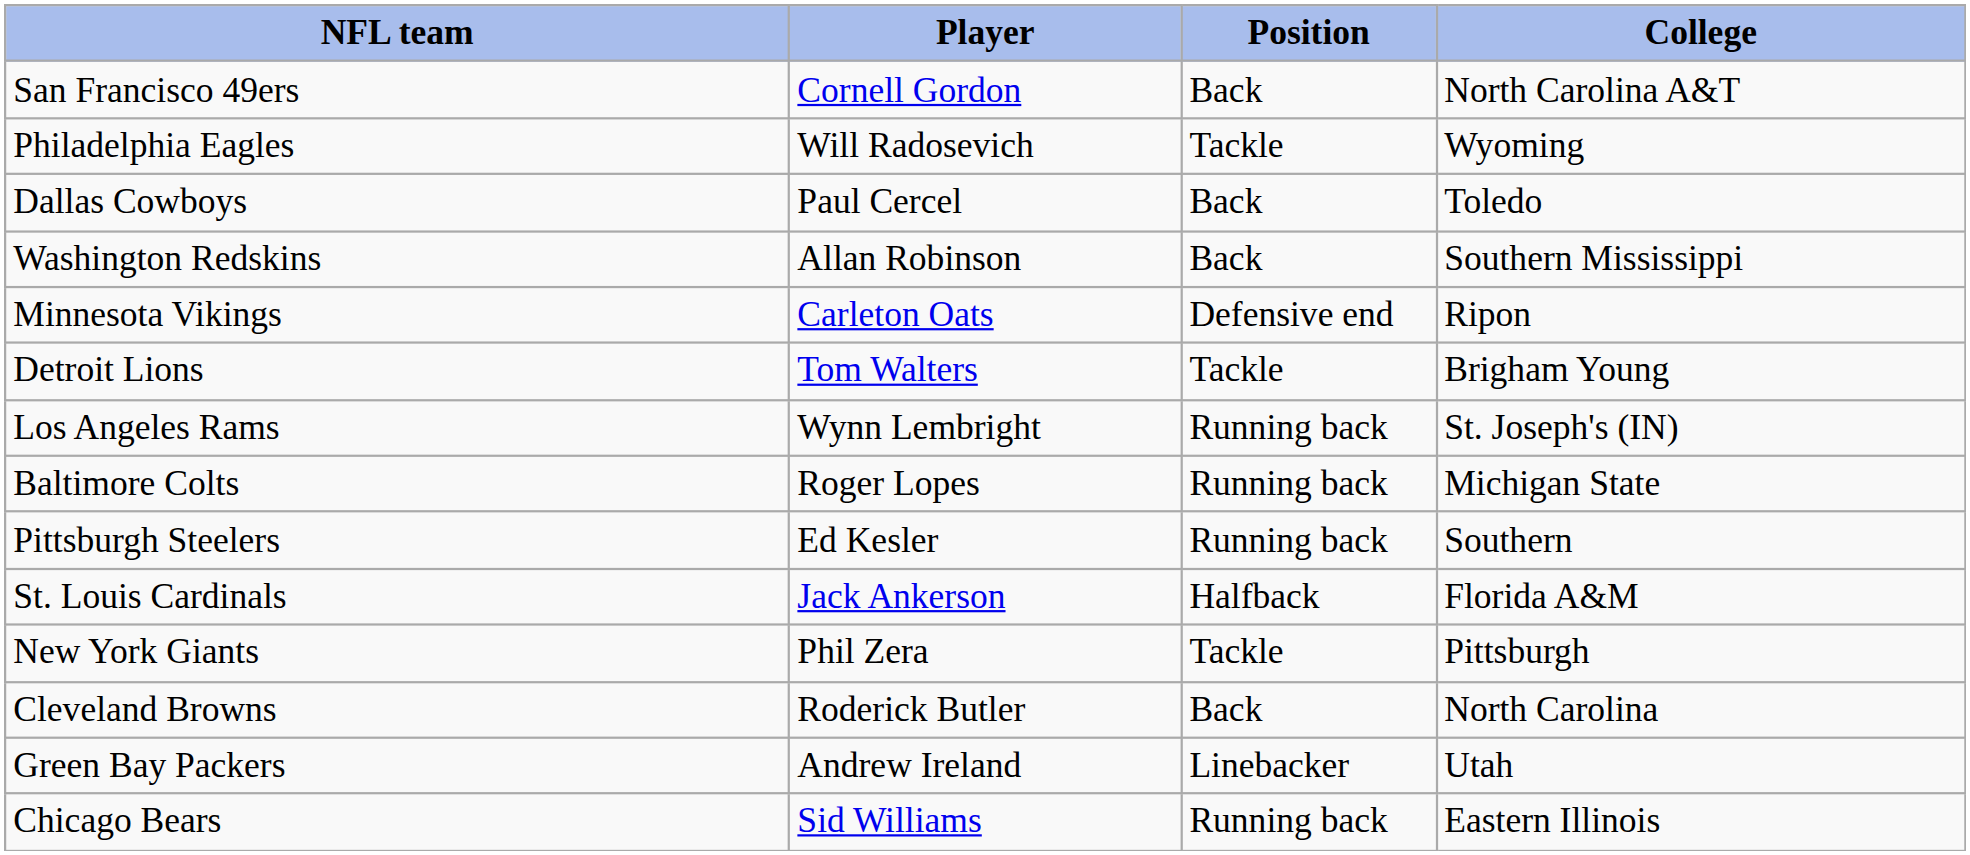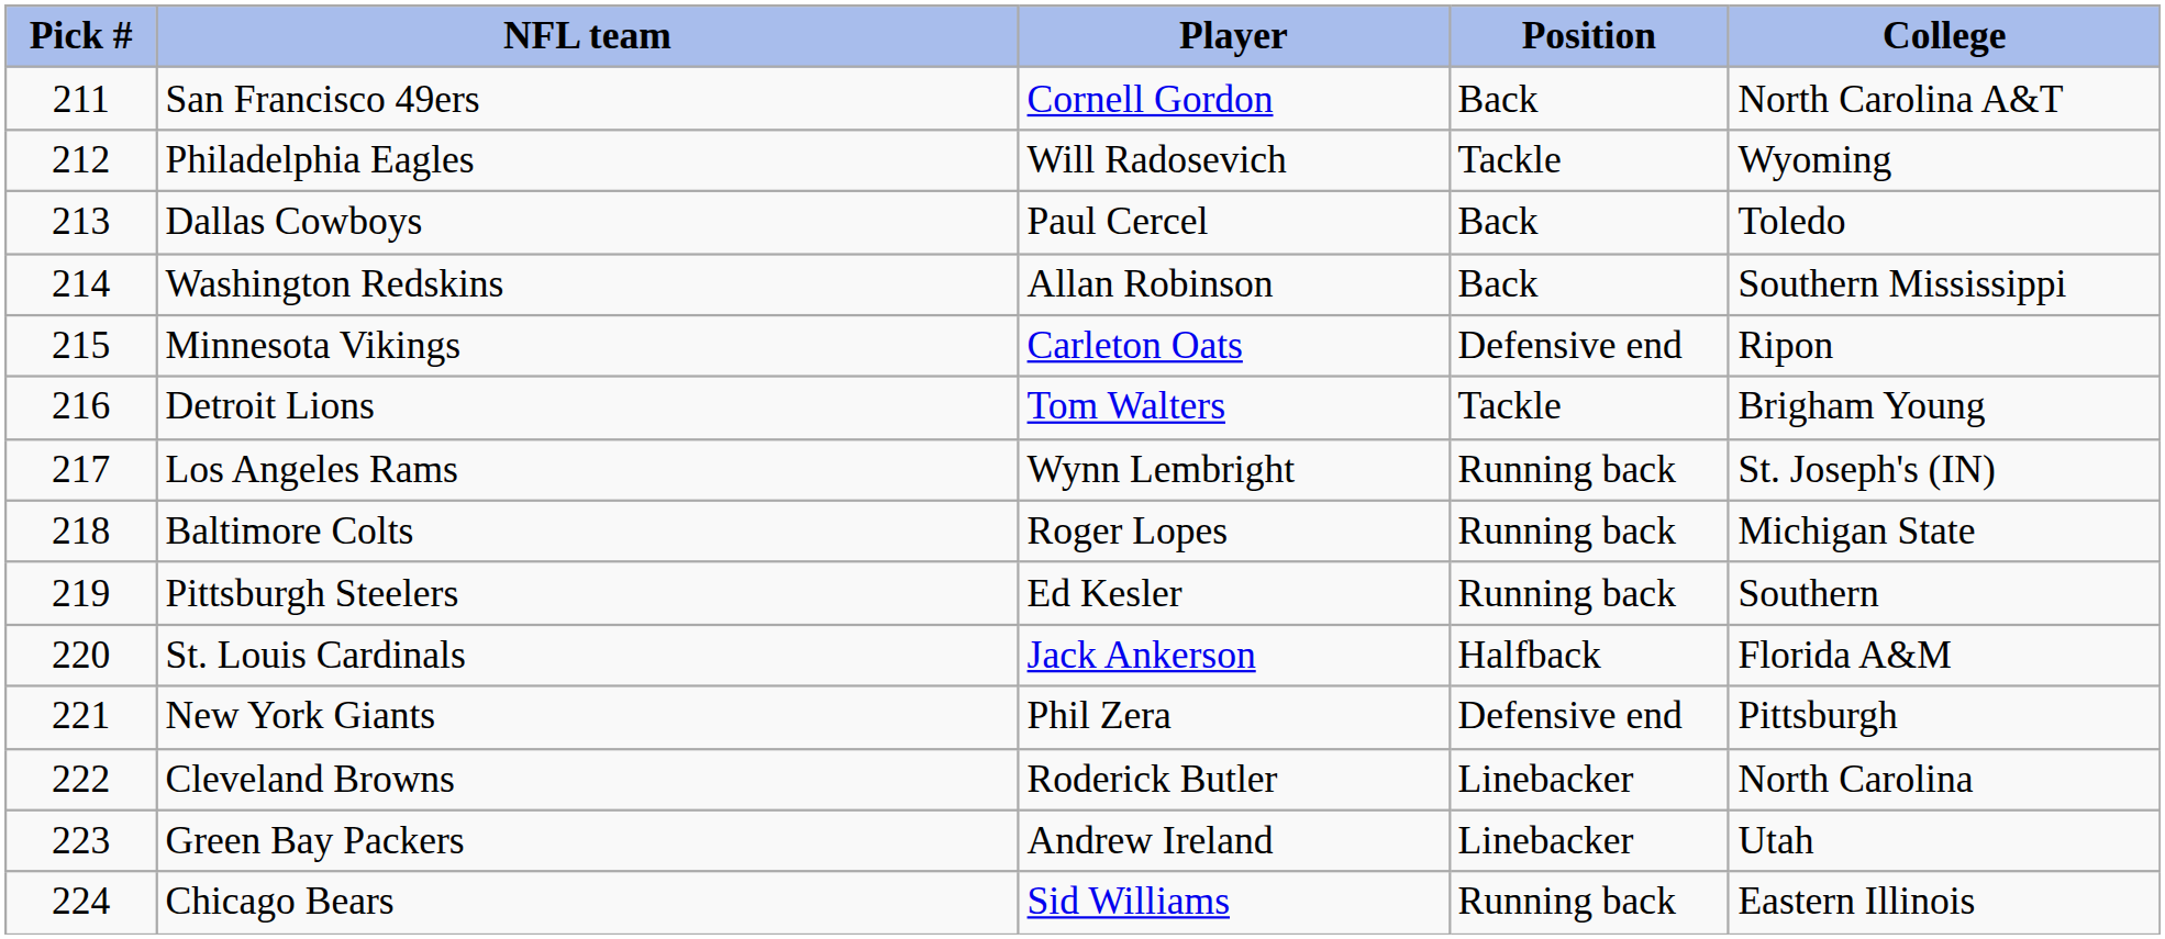+ column: Pick # | 211 | 212 | 213 | 214 | 215 | 216 | 217 | 218 | 219 | 220 | 221 | 222 | 223 | 224
New York Giants | Position: Tackle -> Defensive end
Cleveland Browns | Position: Back -> Linebacker
